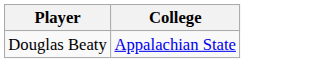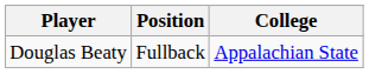+ column: Position | Fullback
